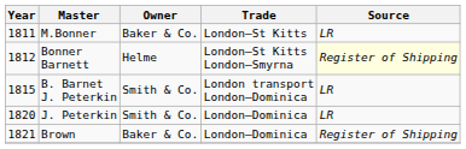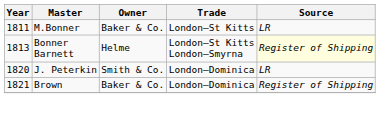Bonner Barnett | Year: 1812 -> 1813
- row: 1815 | B. Barnet J. Peterkin | Smith & Co. | London transport London–Dominica | LR
